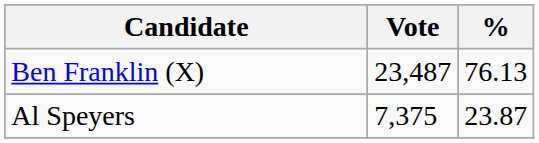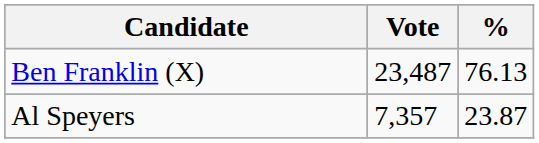Al Speyers | Vote: 7,375 -> 7,357
